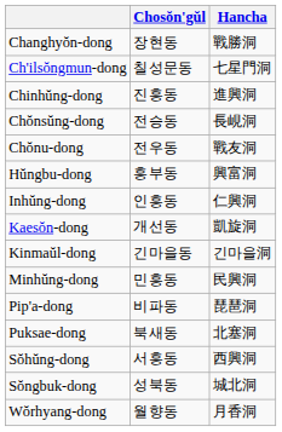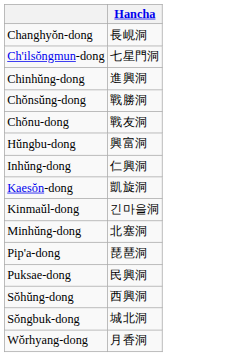- column: Chosŏn'gŭl | 장현동 | 칠성문동 | 진흥동 | 전승동 | 전우동 | 흥부동 | 인흥동 | 개선동 | 긴마을동 | 민흥동 | 비파동 | 북새동 | 서흥동 | 성북동 | 월향동
Changhyŏn-dong | Hancha: 戰勝洞 -> 長峴洞
Chŏnsŭng-dong | Hancha: 長峴洞 -> 戰勝洞
Minhŭng-dong | Hancha: 民興洞 -> 北塞洞
Puksae-dong | Hancha: 北塞洞 -> 民興洞
